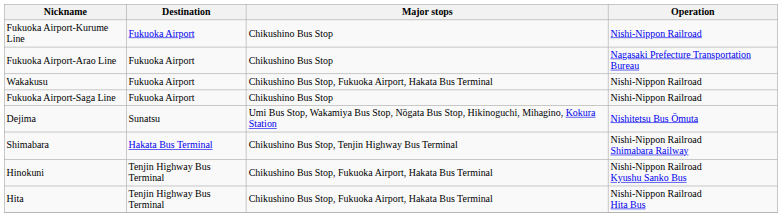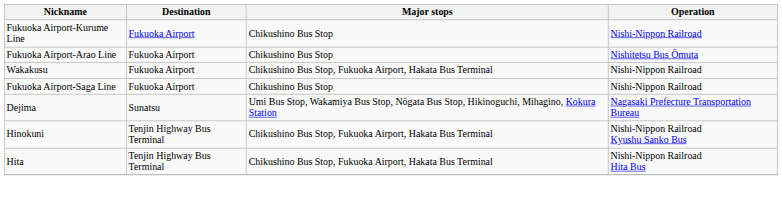Fukuoka Airport-Arao Line | Operation: Nagasaki Prefecture Transportation Bureau -> Nishitetsu Bus Ōmuta
Dejima | Operation: Nishitetsu Bus Ōmuta -> Nagasaki Prefecture Transportation Bureau
- row: Shimabara | Hakata Bus Terminal | Chikushino Bus Stop, Tenjin Highway Bus Terminal | Nishi-Nippon Railroad Shimabara Railway
